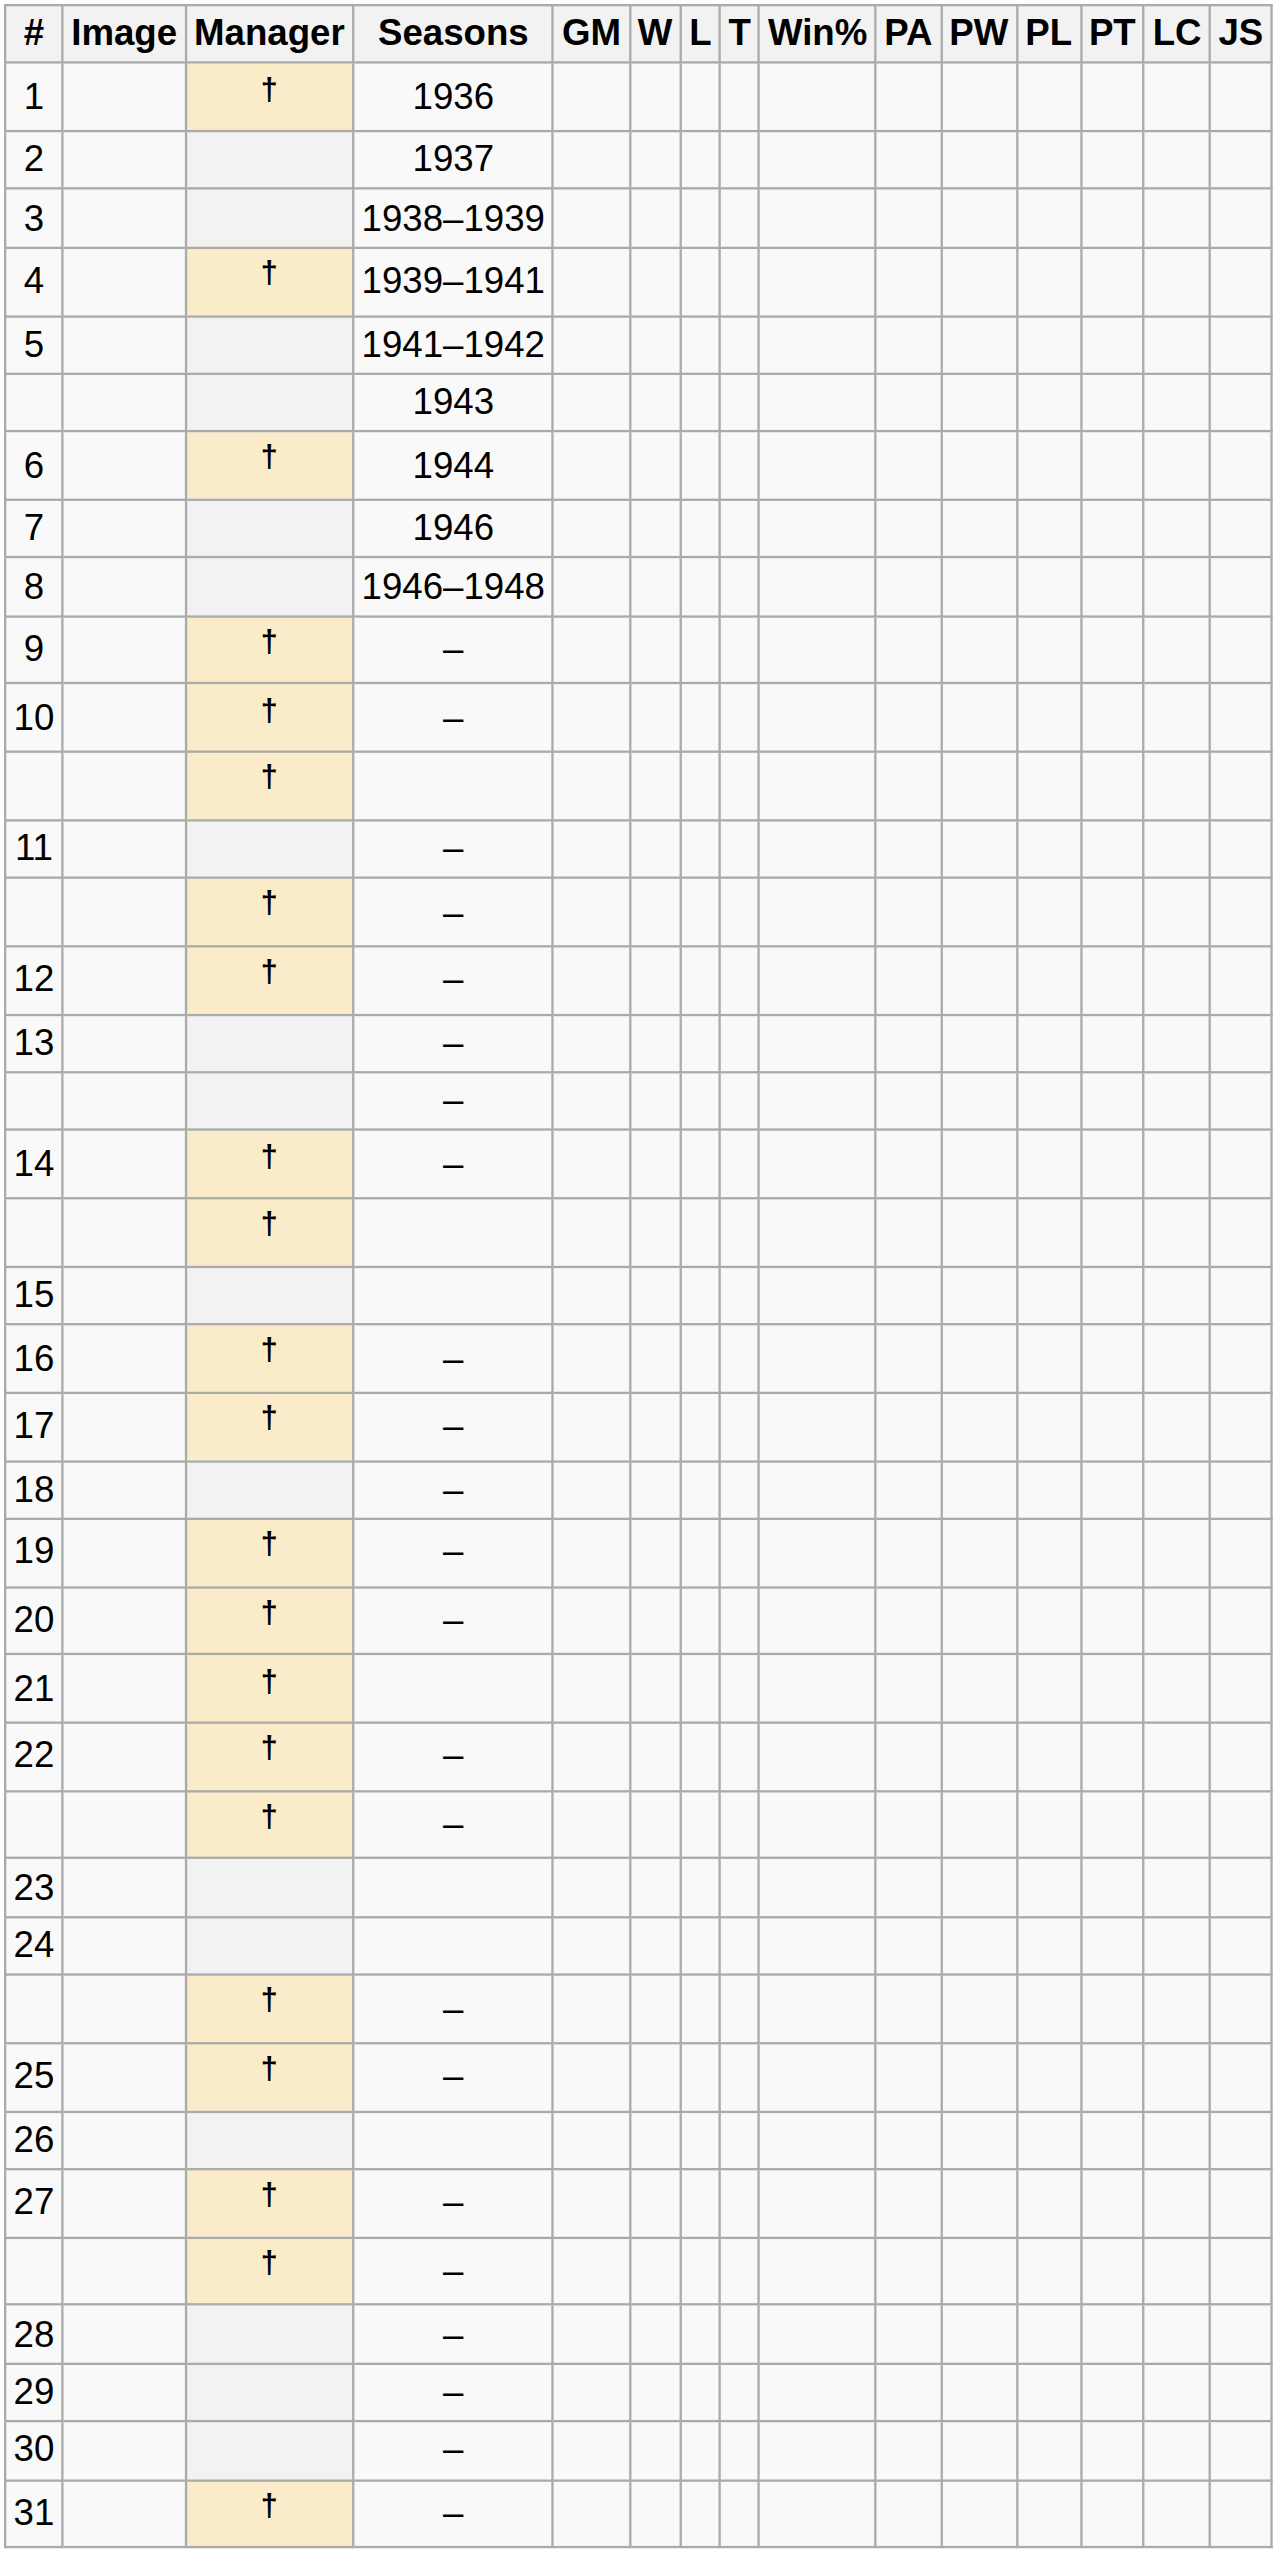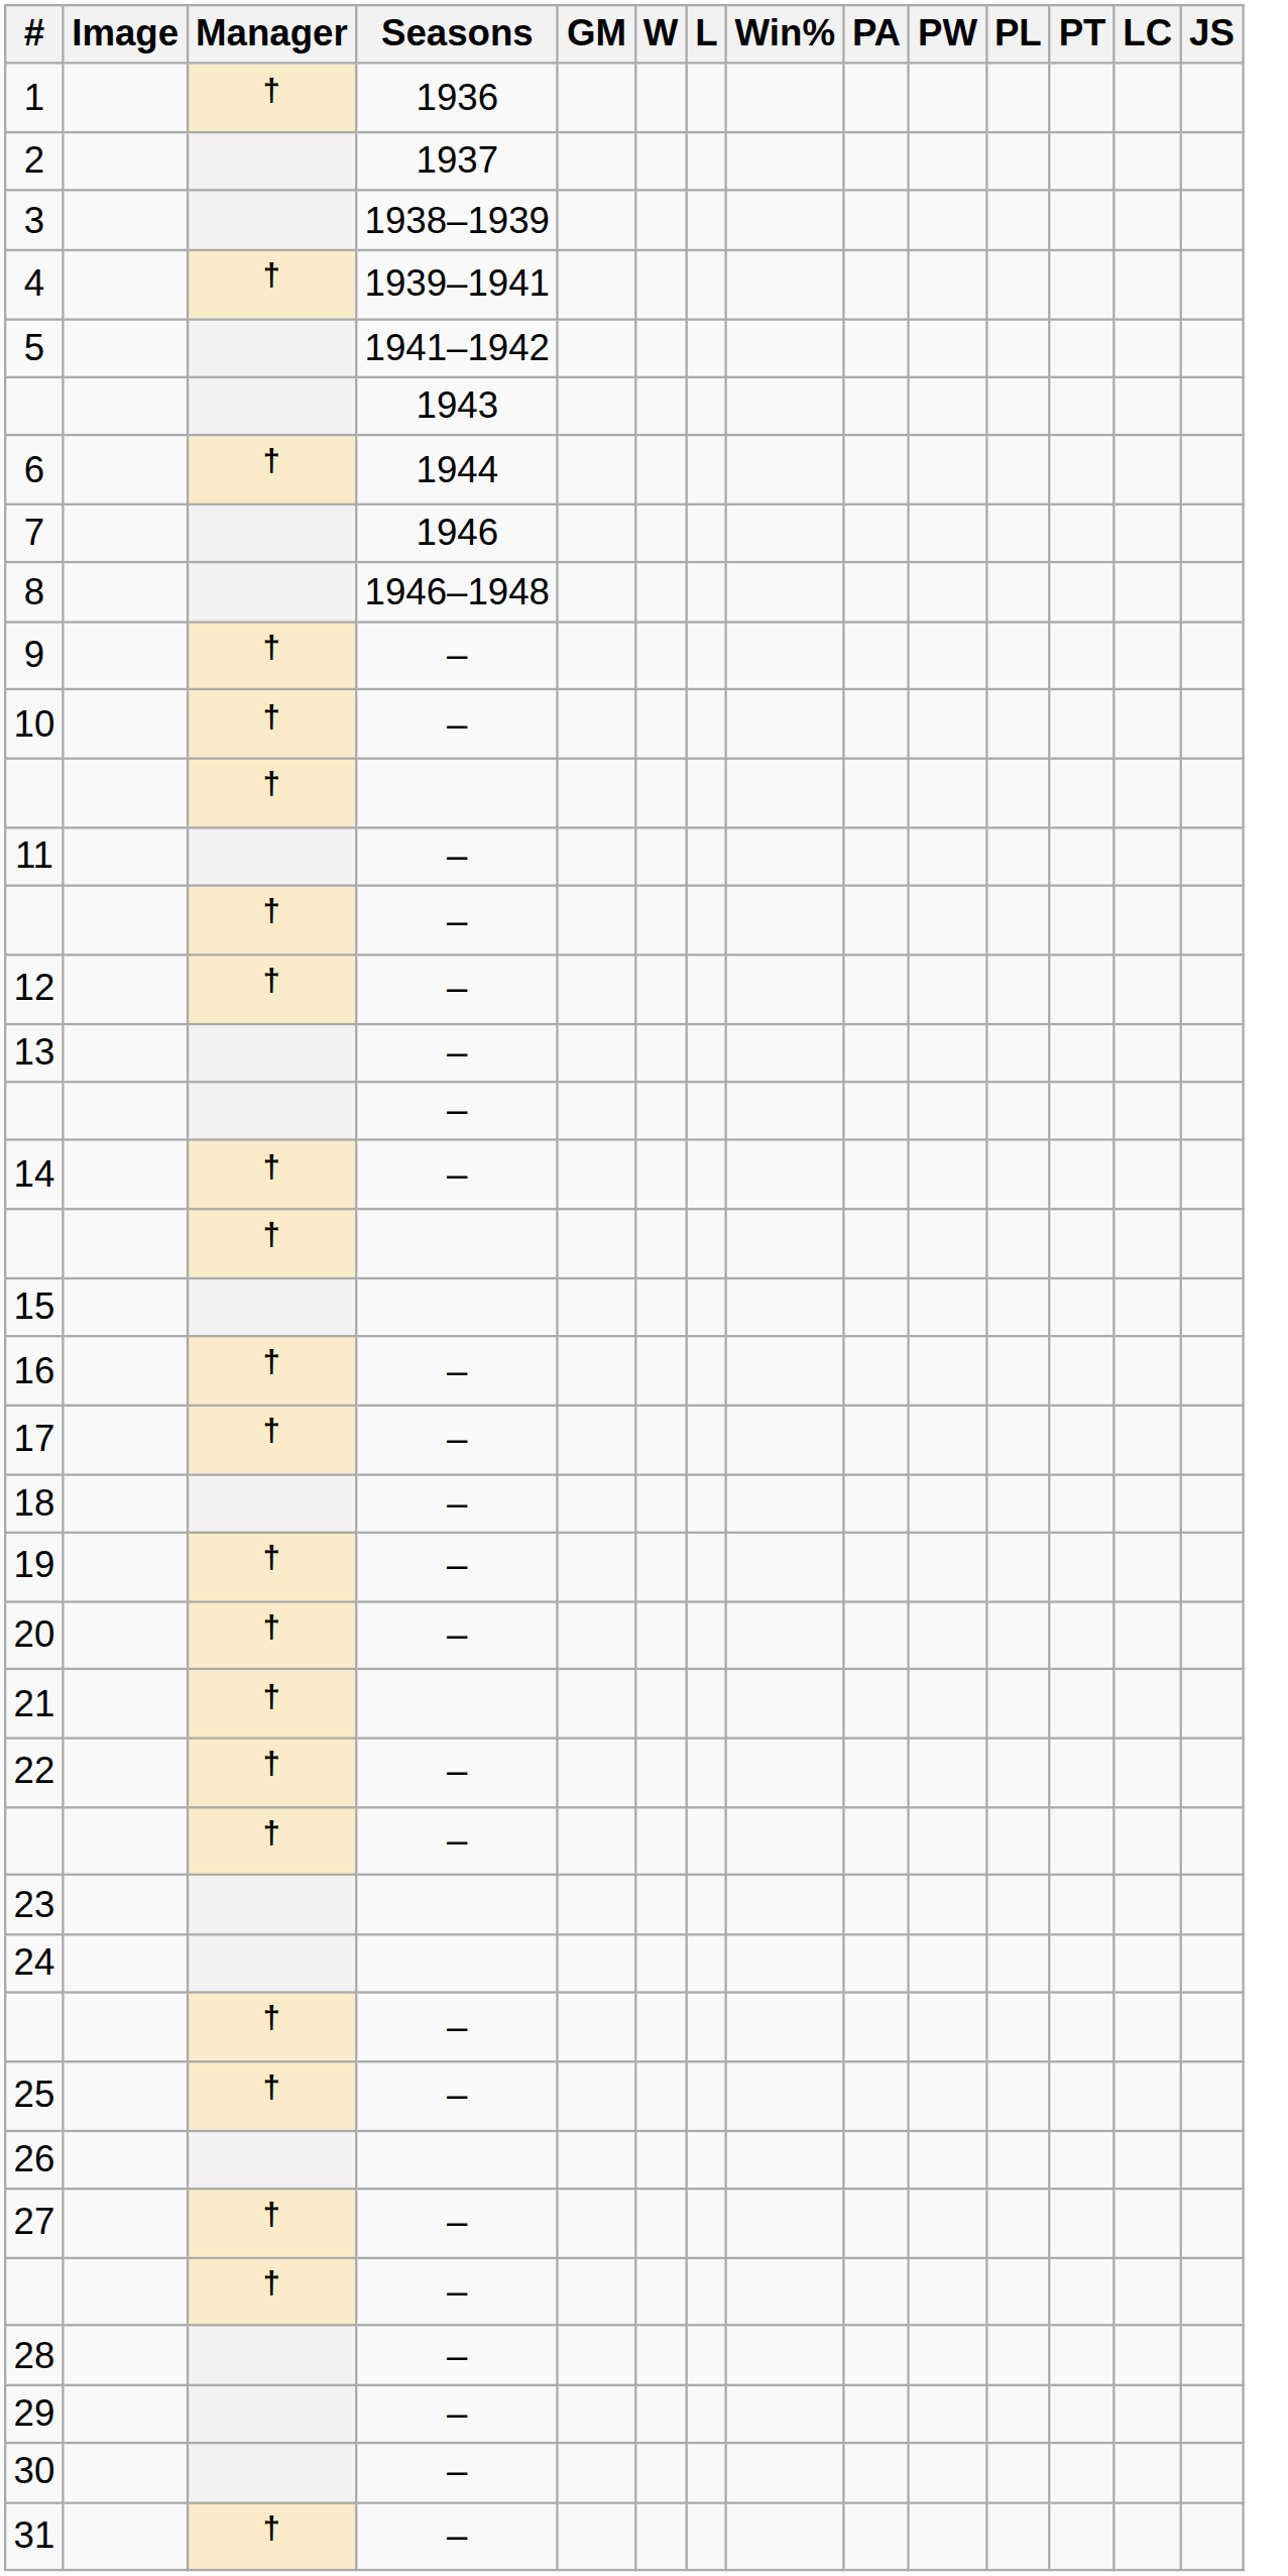- column: T
